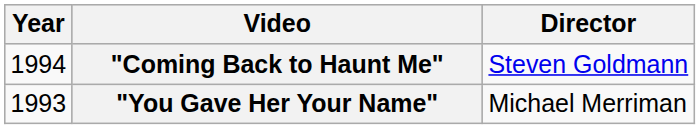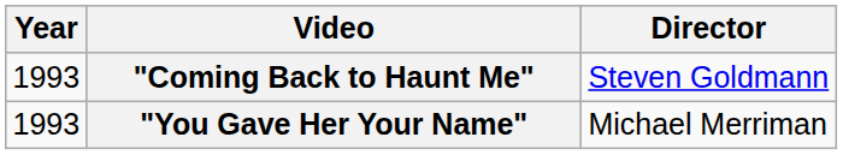"Coming Back to Haunt Me" | Year: 1994 -> 1993
